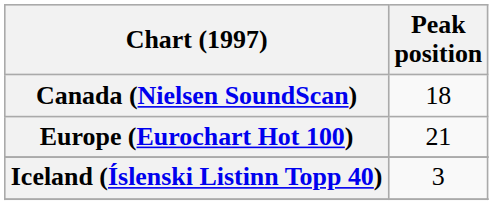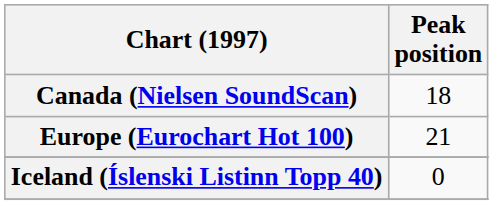Iceland (Íslenski Listinn Topp 40) | Peak position: 3 -> 0
